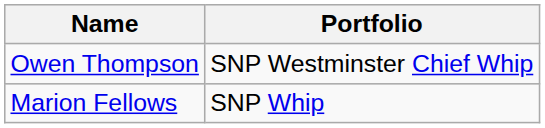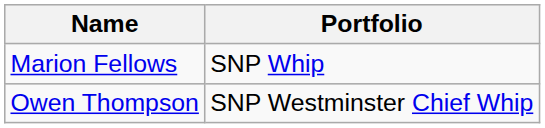rows swapped: Owen Thompson <-> Marion Fellows
